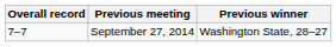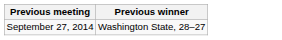- column: Overall record | 7–7
